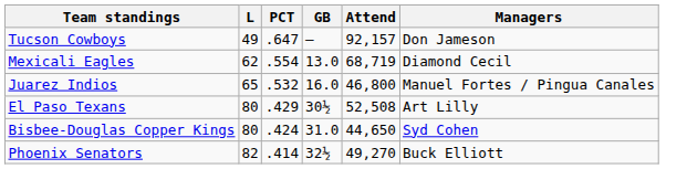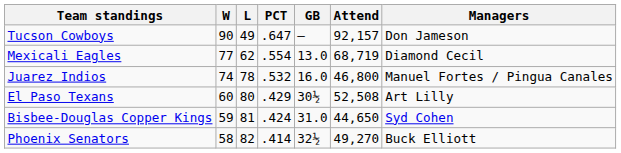+ column: W | 90 | 77 | 74 | 60 | 59 | 58
Juarez Indios | L: 65 -> 78
Bisbee-Douglas Copper Kings | L: 80 -> 81
